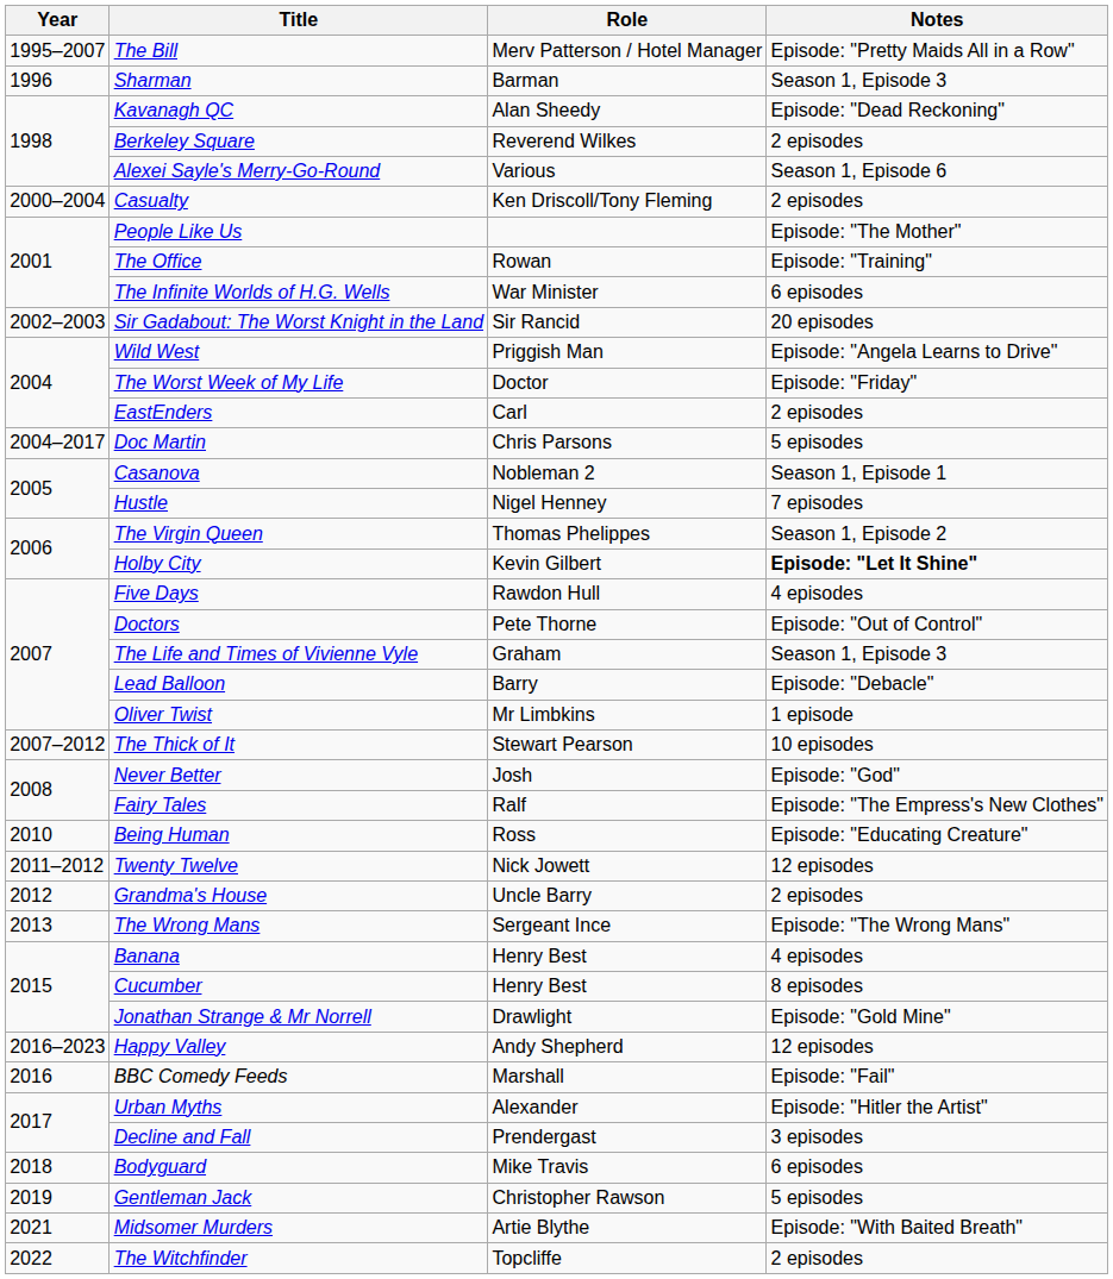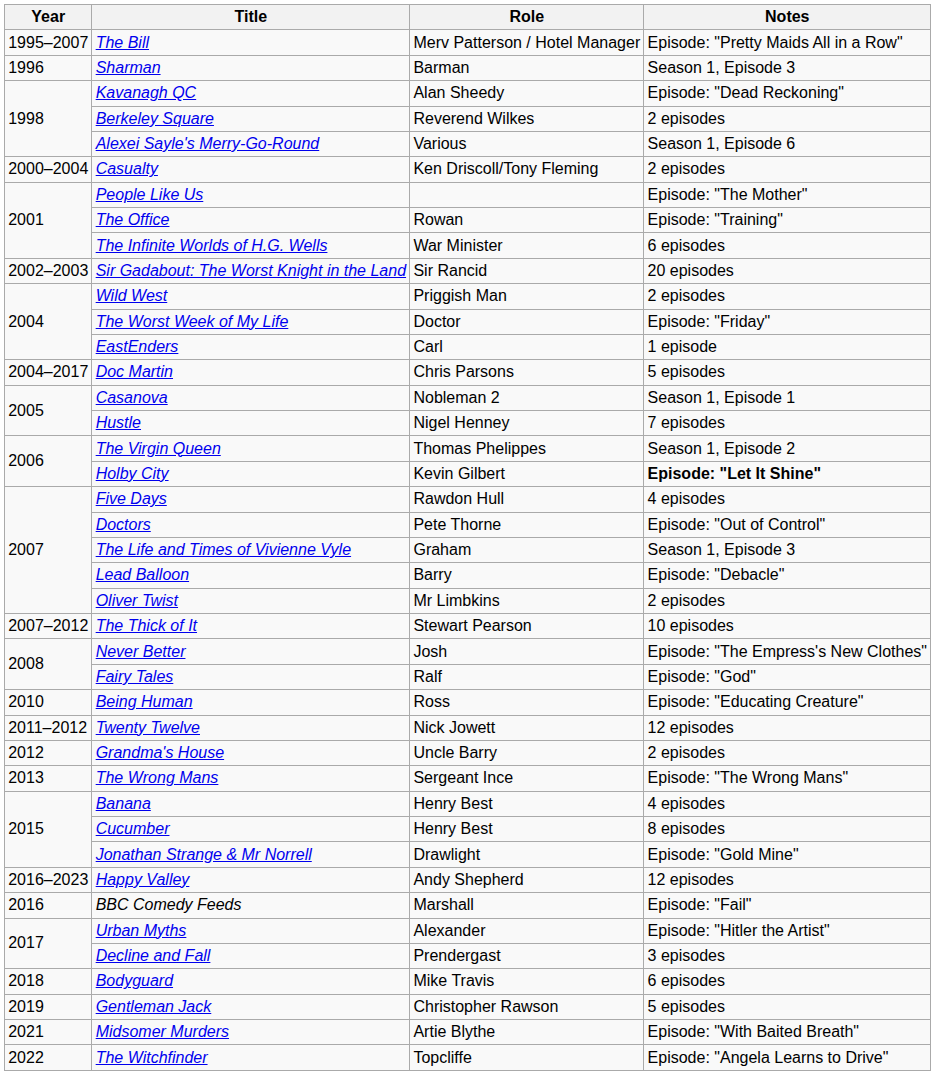Wild West | Notes: Episode: "Angela Learns to Drive" -> 2 episodes
EastEnders | Notes: 2 episodes -> 1 episode
Oliver Twist | Notes: 1 episode -> 2 episodes
Never Better | Notes: Episode: "God" -> Episode: "The Empress's New Clothes"
Fairy Tales | Notes: Episode: "The Empress's New Clothes" -> Episode: "God"
The Witchfinder | Notes: 2 episodes -> Episode: "Angela Learns to Drive"
